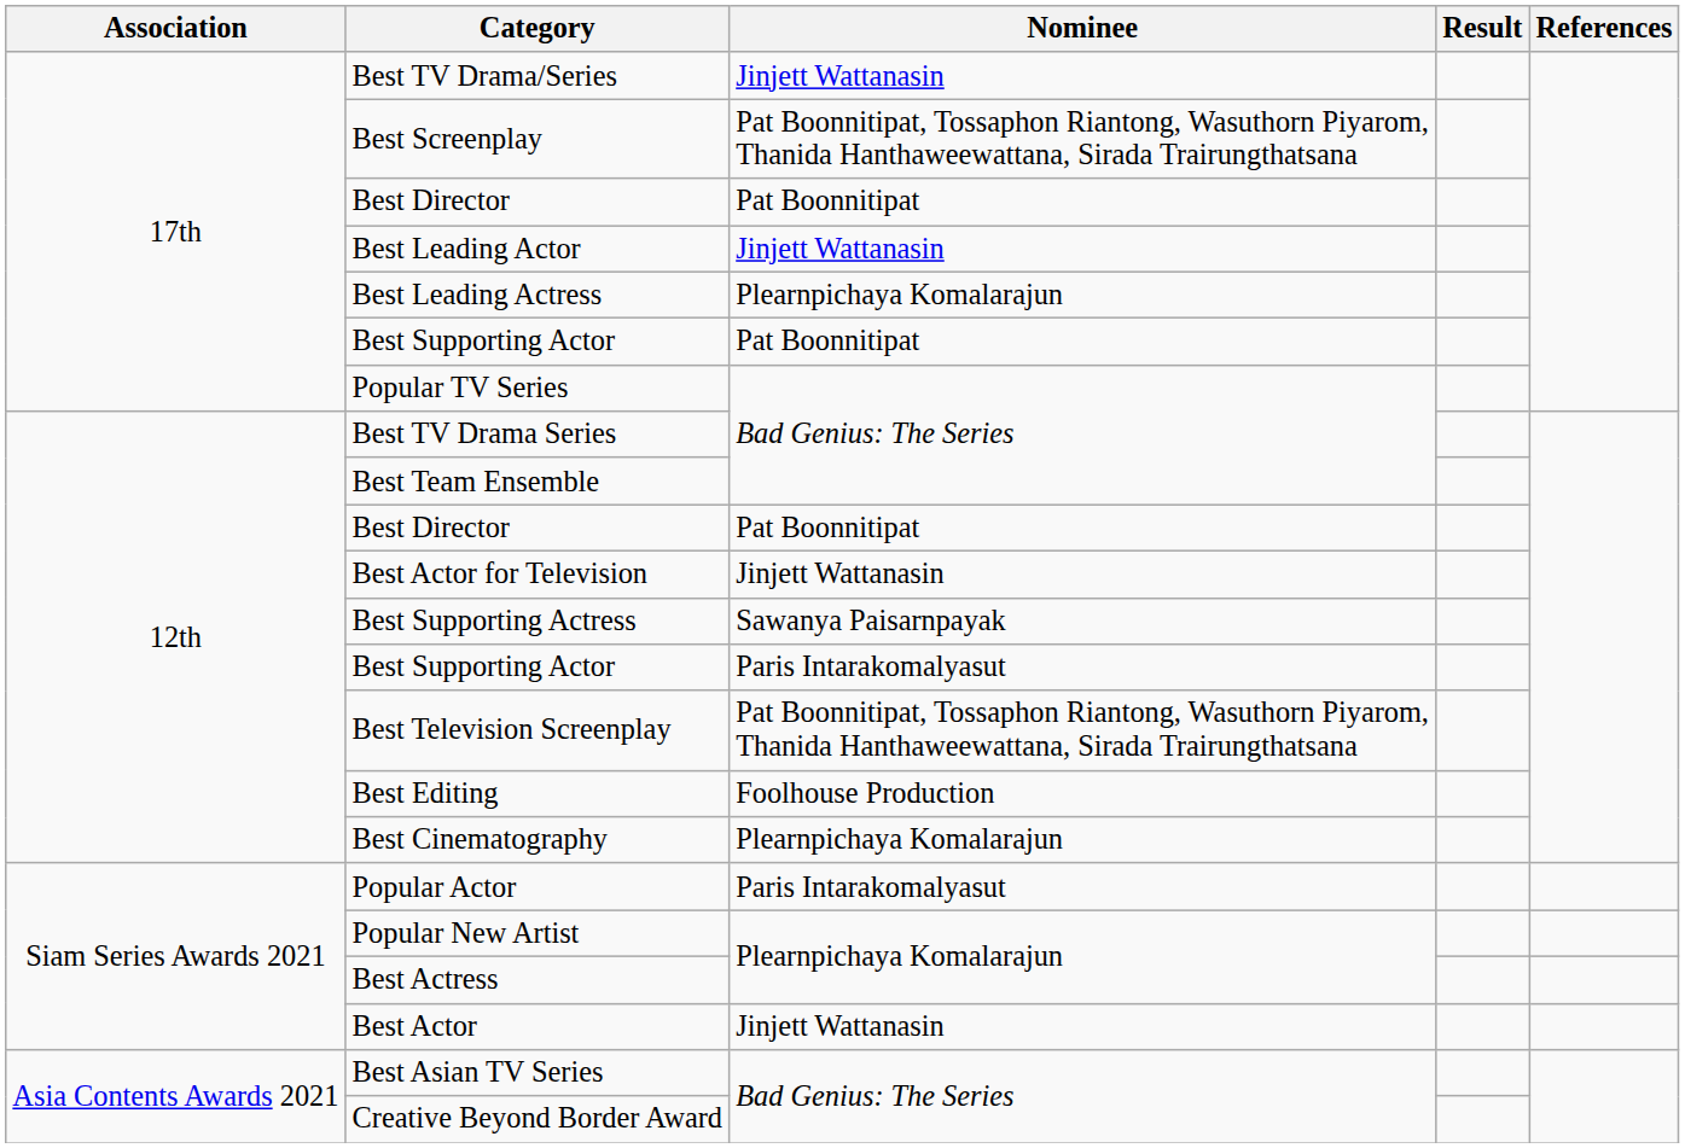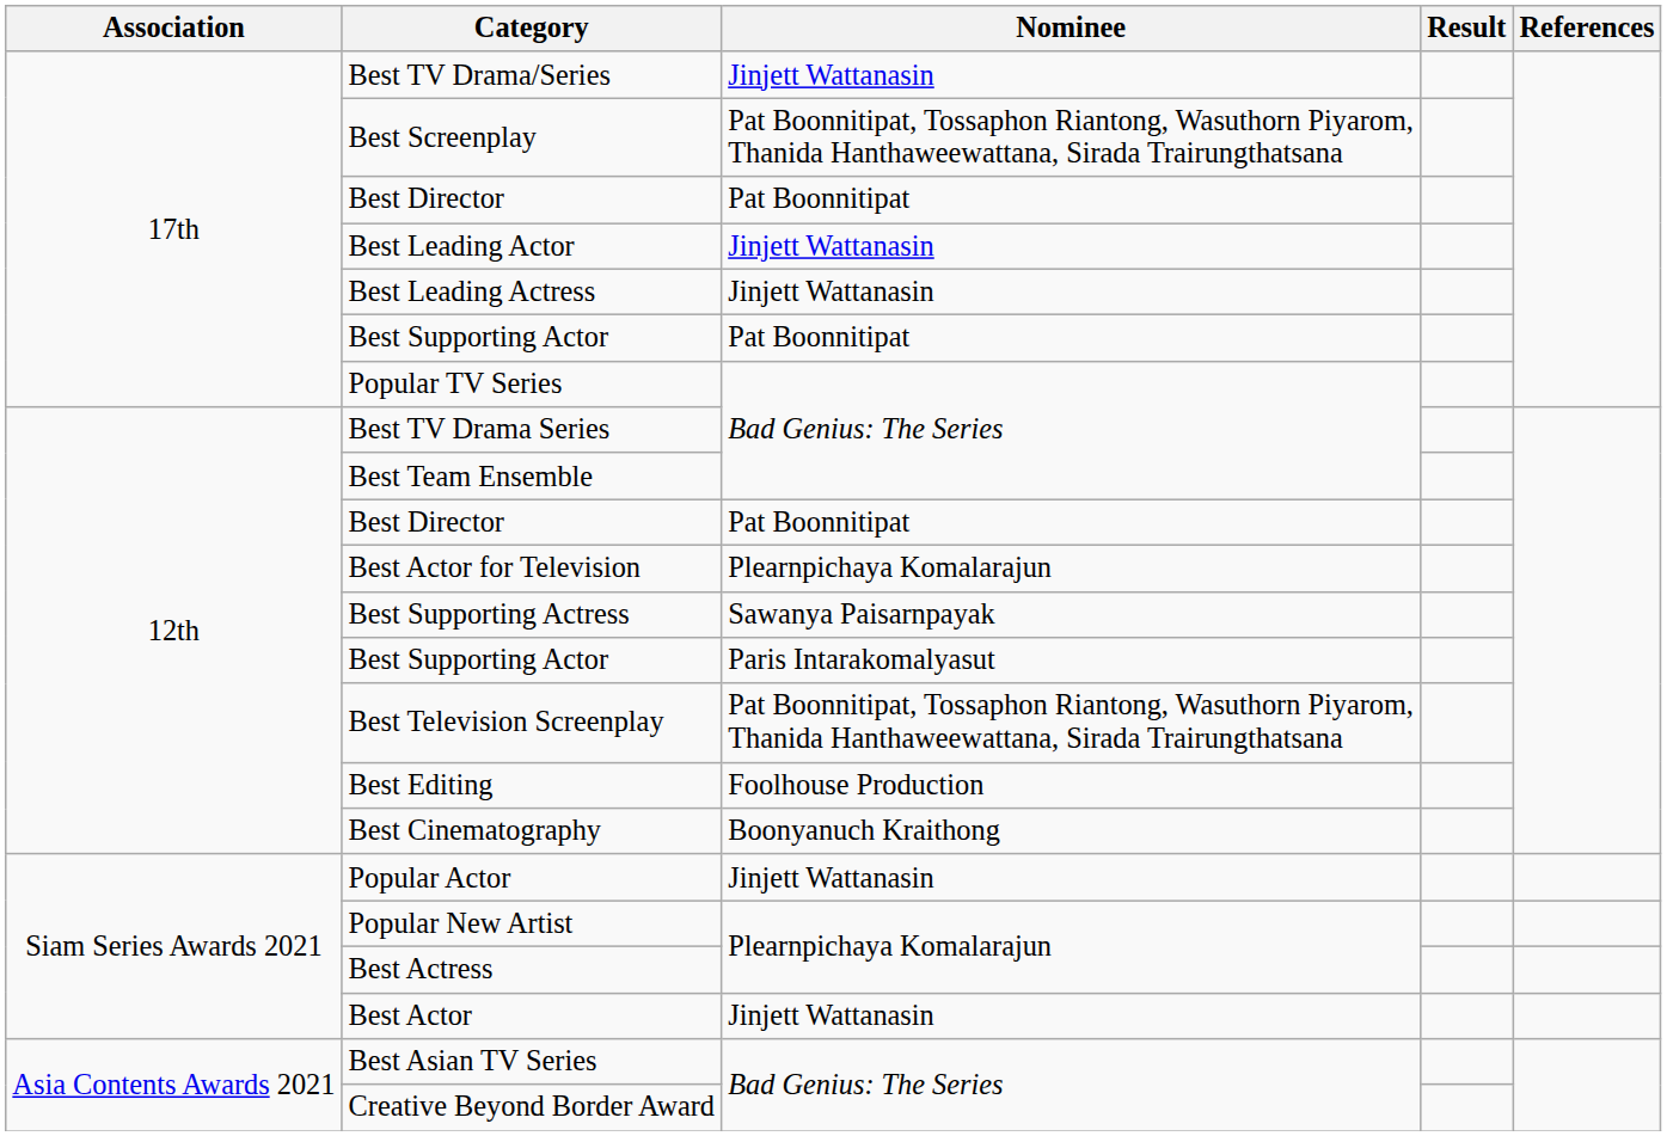Best Leading Actress | Nominee: Plearnpichaya Komalarajun -> Jinjett Wattanasin
Best Actor for Television | Nominee: Jinjett Wattanasin -> Plearnpichaya Komalarajun
Best Cinematography | Nominee: Plearnpichaya Komalarajun -> Boonyanuch Kraithong
Popular Actor | Nominee: Paris Intarakomalyasut -> Jinjett Wattanasin
